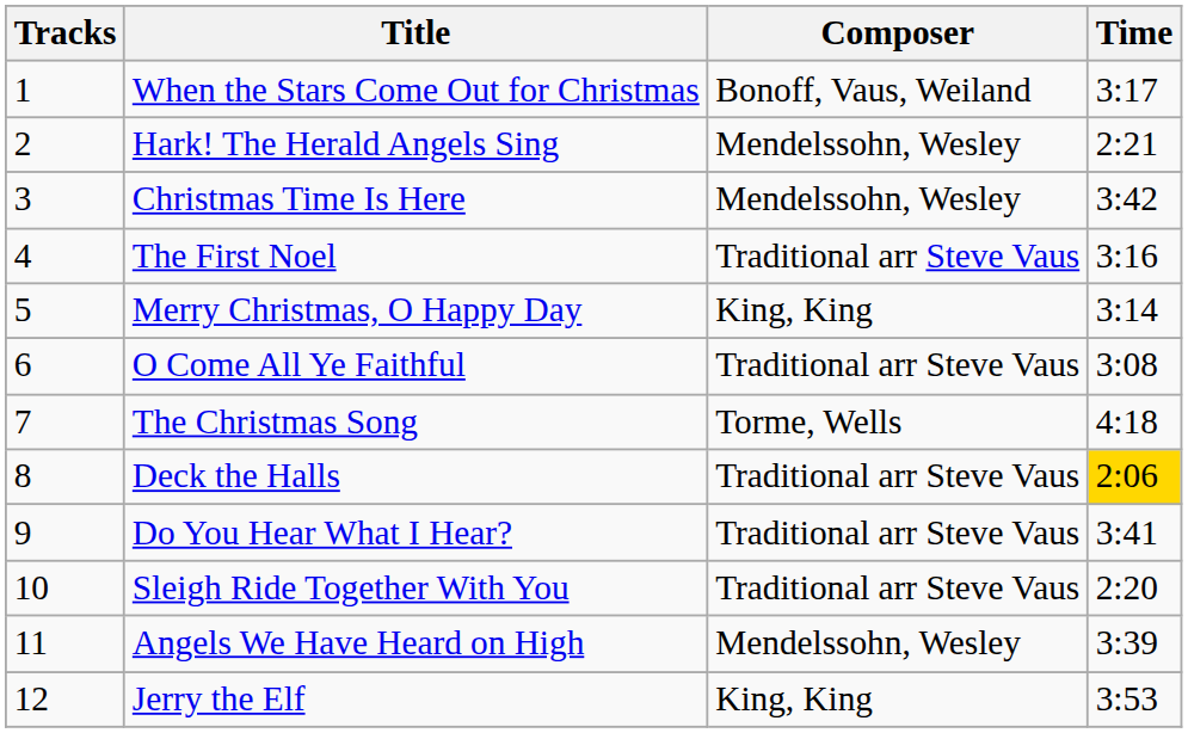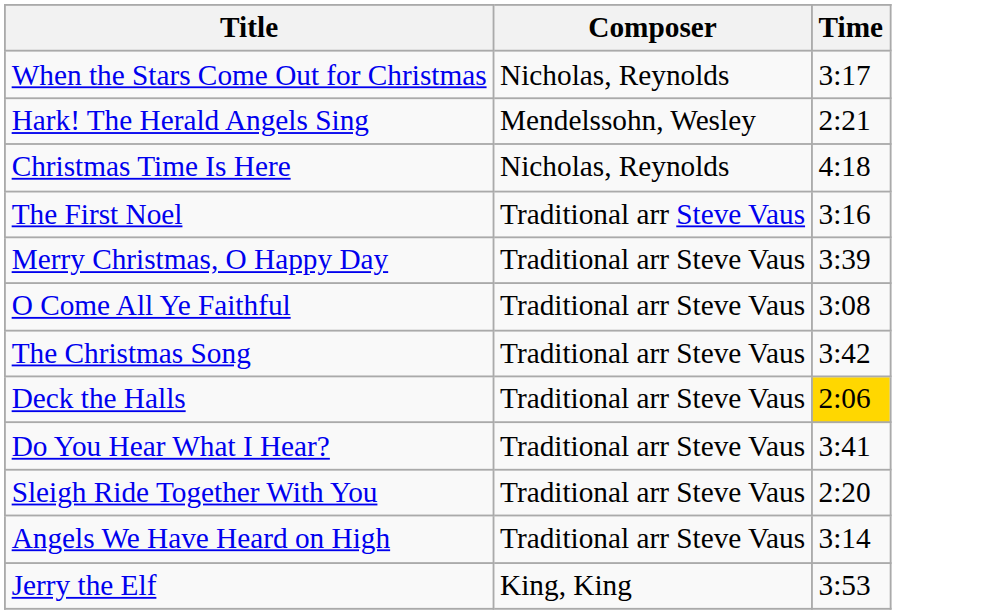- column: Tracks | 1 | 2 | 3 | 4 | 5 | 6 | 7 | 8 | 9 | 10 | 11 | 12
When the Stars Come Out for Christmas | Composer: Bonoff, Vaus, Weiland -> Nicholas, Reynolds
Christmas Time Is Here | Composer: Mendelssohn, Wesley -> Nicholas, Reynolds
Christmas Time Is Here | Time: 3:42 -> 4:18
Merry Christmas, O Happy Day | Composer: King, King -> Traditional arr Steve Vaus
Merry Christmas, O Happy Day | Time: 3:14 -> 3:39
The Christmas Song | Composer: Torme, Wells -> Traditional arr Steve Vaus
The Christmas Song | Time: 4:18 -> 3:42
Angels We Have Heard on High | Composer: Mendelssohn, Wesley -> Traditional arr Steve Vaus
Angels We Have Heard on High | Time: 3:39 -> 3:14
